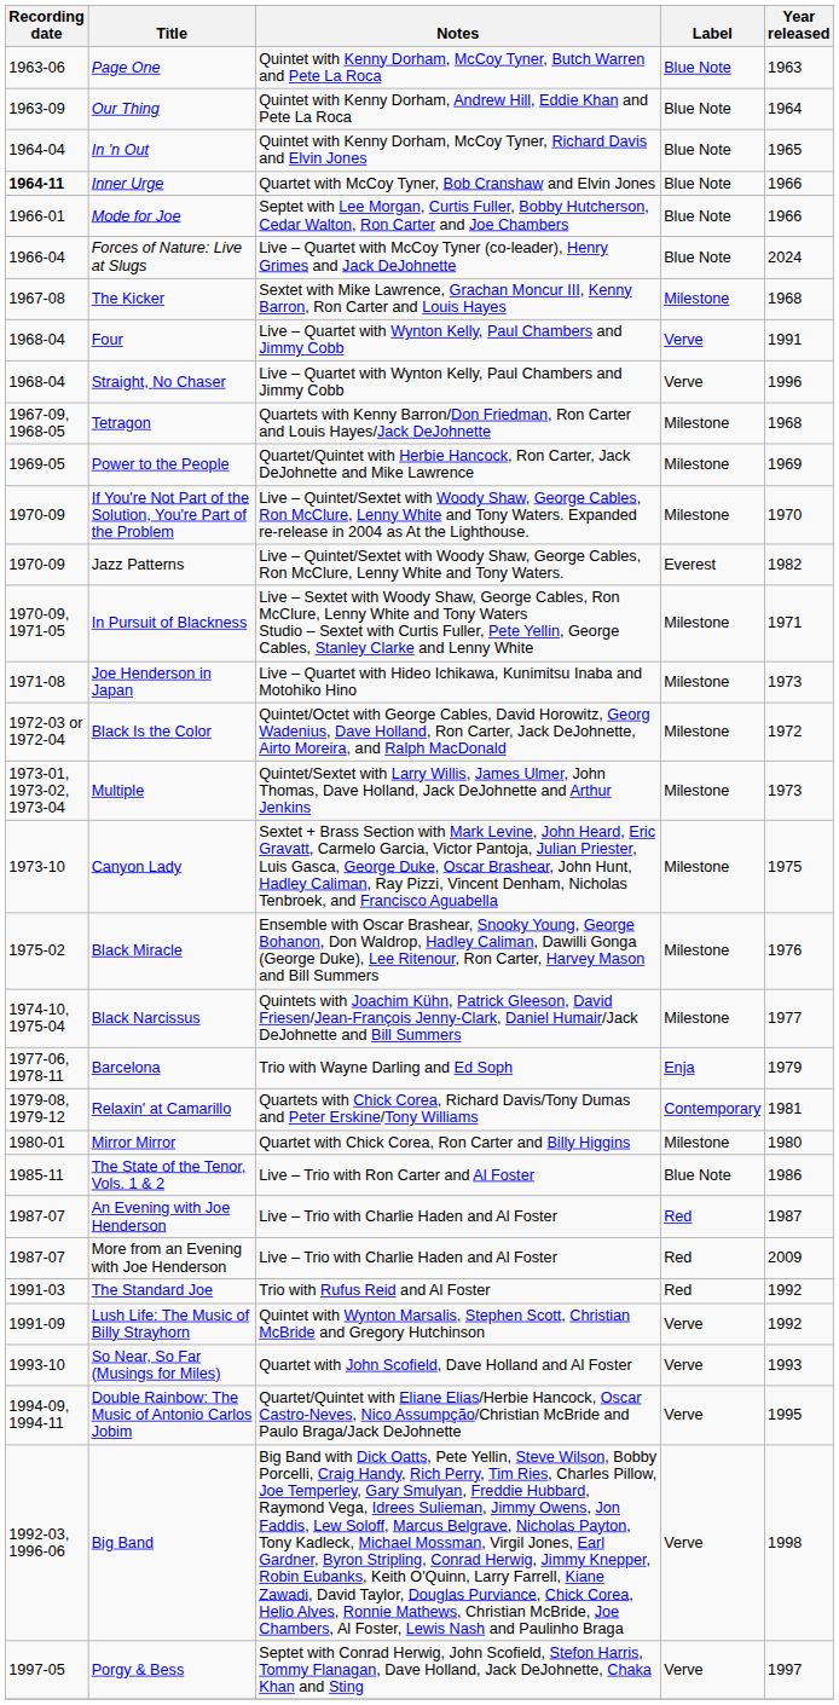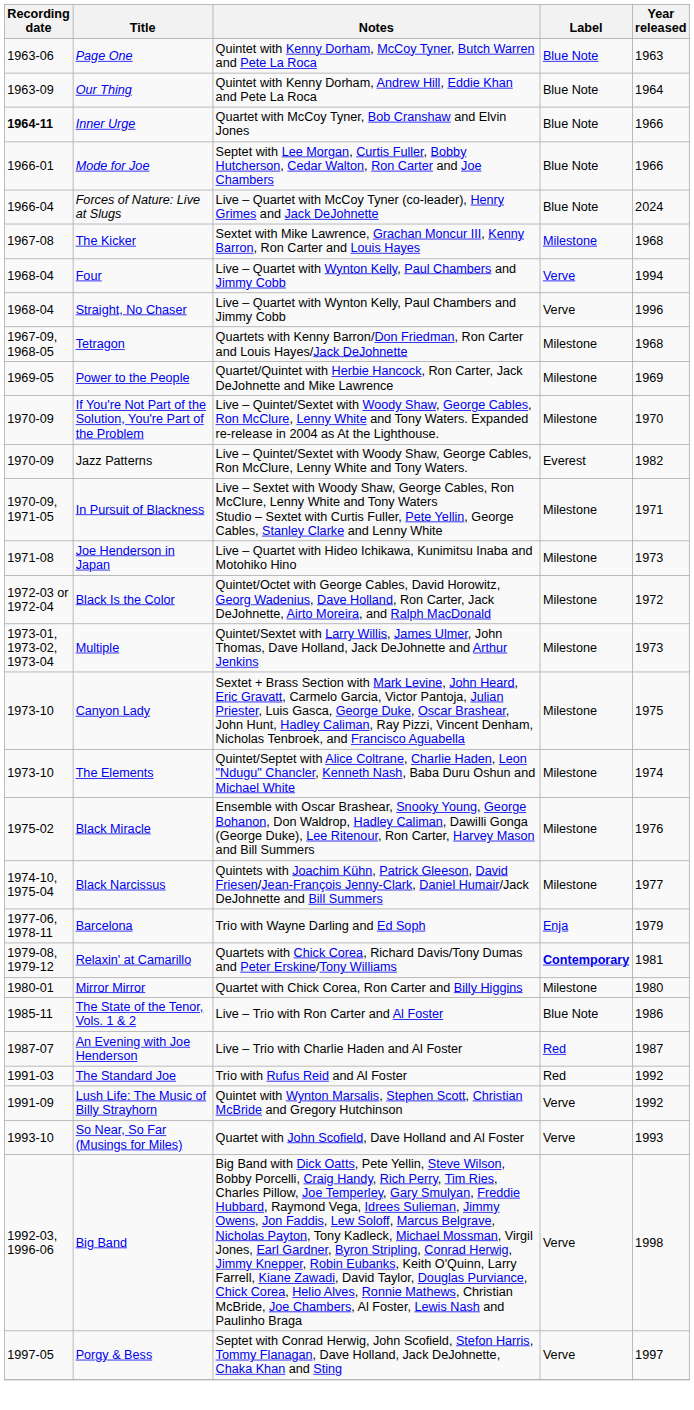- row: 1964-04 | In 'n Out | Quintet with Kenny Dorham, McCoy Tyner, Richard Davis and Elvin Jones | Blue Note | 1965
Four | Year released: 1991 -> 1994
+ row: 1973-10 | The Elements | Quintet/Septet with Alice Coltrane, Charlie Haden, Leon "Ndugu" Chancler, Kenneth Nash, Baba Duru Oshun and Michael White | Milestone | 1974
Relaxin' at Camarillo | Label: normal -> bold
- row: 1987-07 | More from an Evening with Joe Henderson | Live – Trio with Charlie Haden and Al Foster | Red | 2009
- row: 1994-09, 1994-11 | Double Rainbow: The Music of Antonio Carlos Jobim | Quartet/Quintet with Eliane Elias/Herbie Hancock, Oscar Castro-Neves, Nico Assumpção/Christian McBride and Paulo Braga/Jack DeJohnette | Verve | 1995
